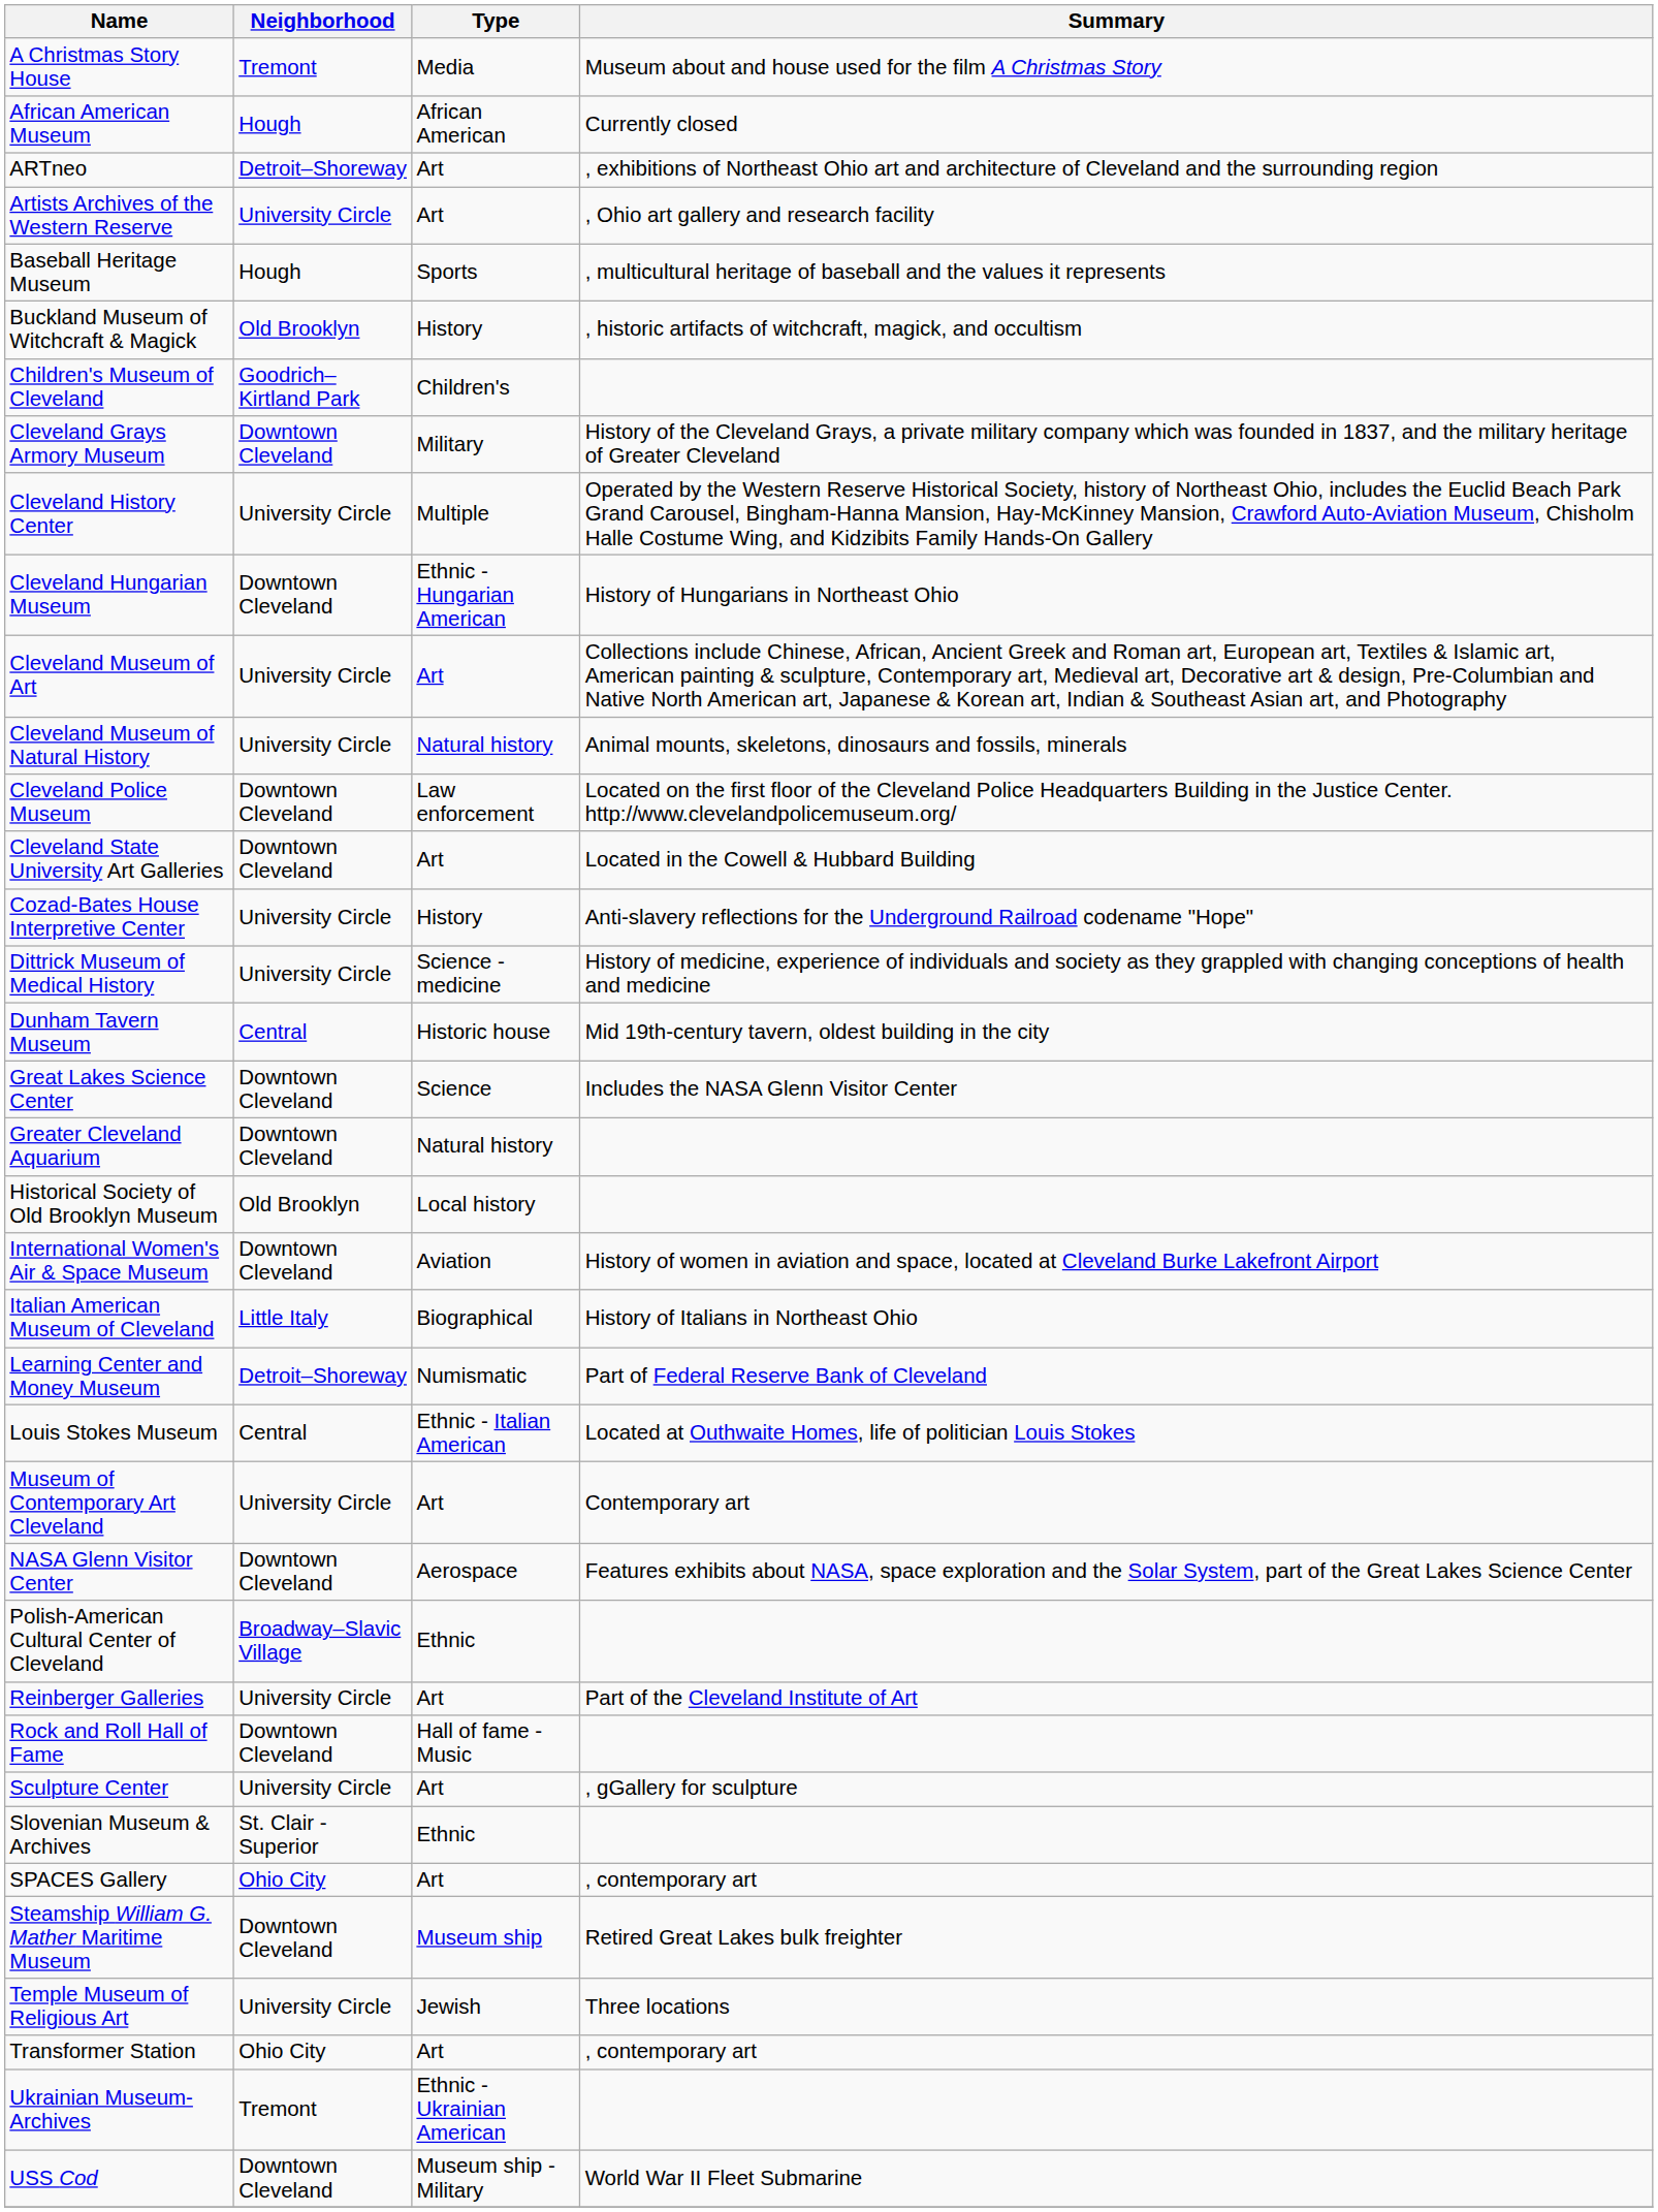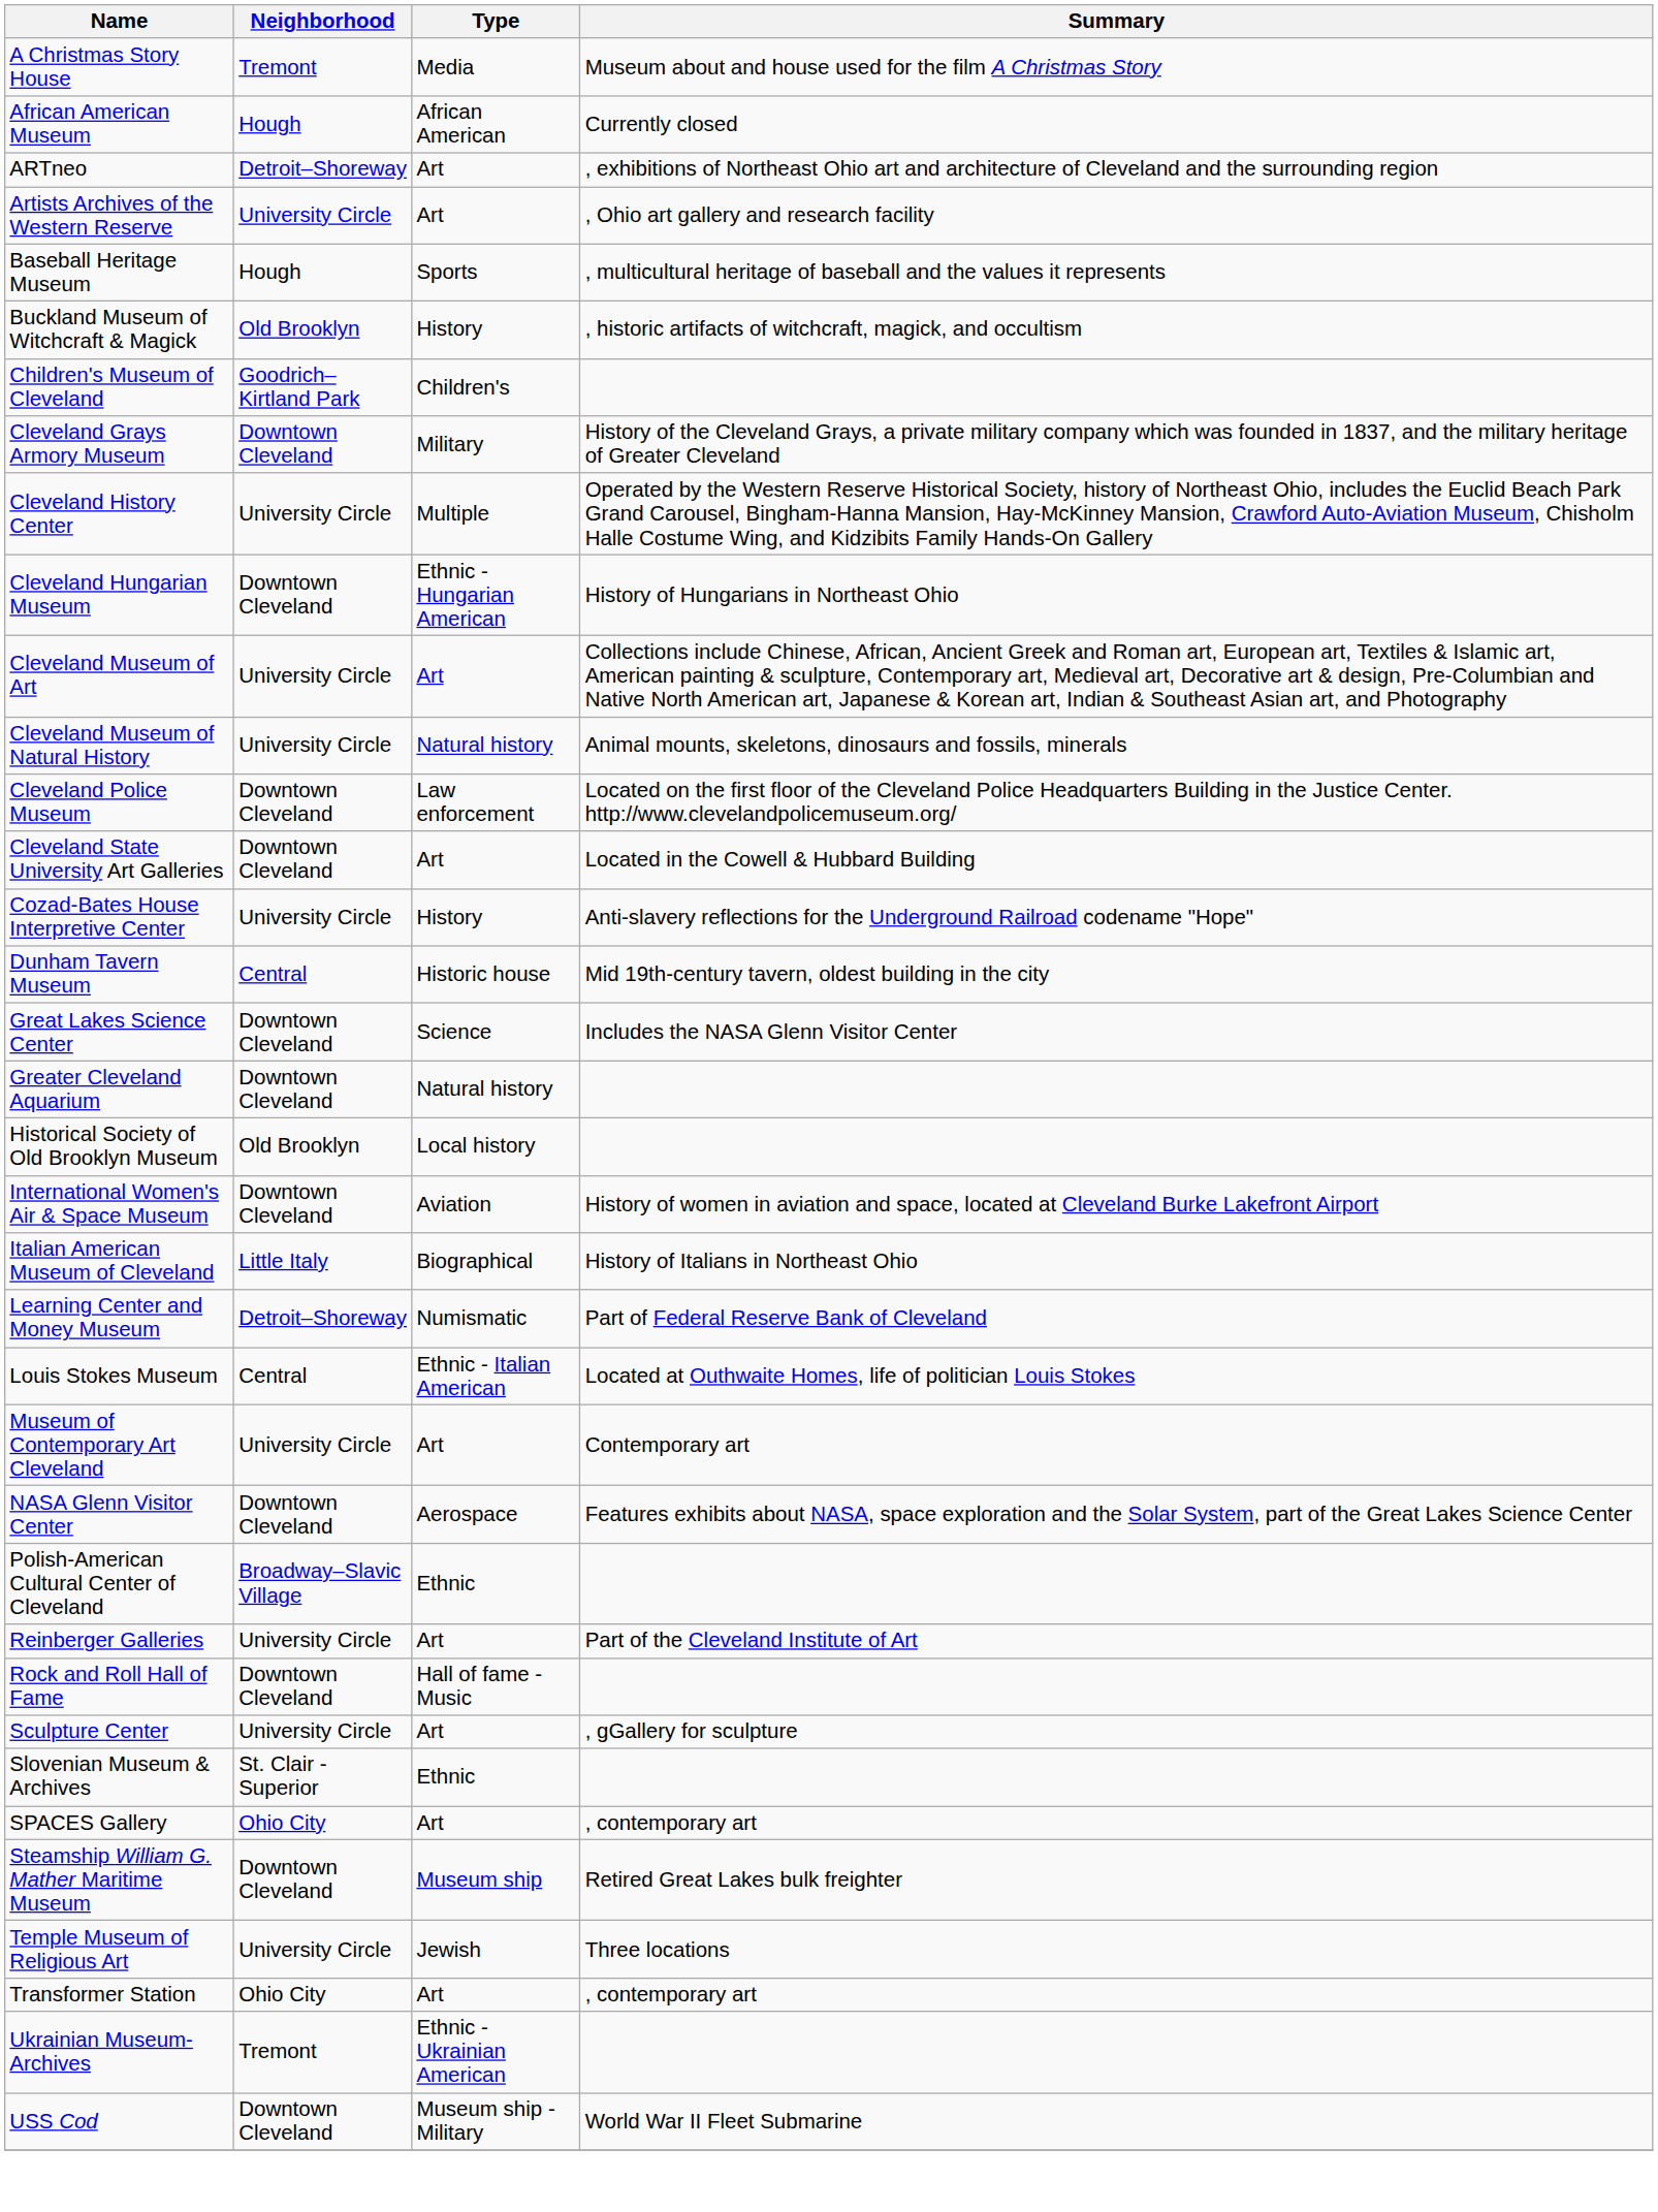- row: Dittrick Museum of Medical History | University Circle | Science - medicine | History of medicine, experience of individuals and society as they grappled with changing conceptions of health and medicine
